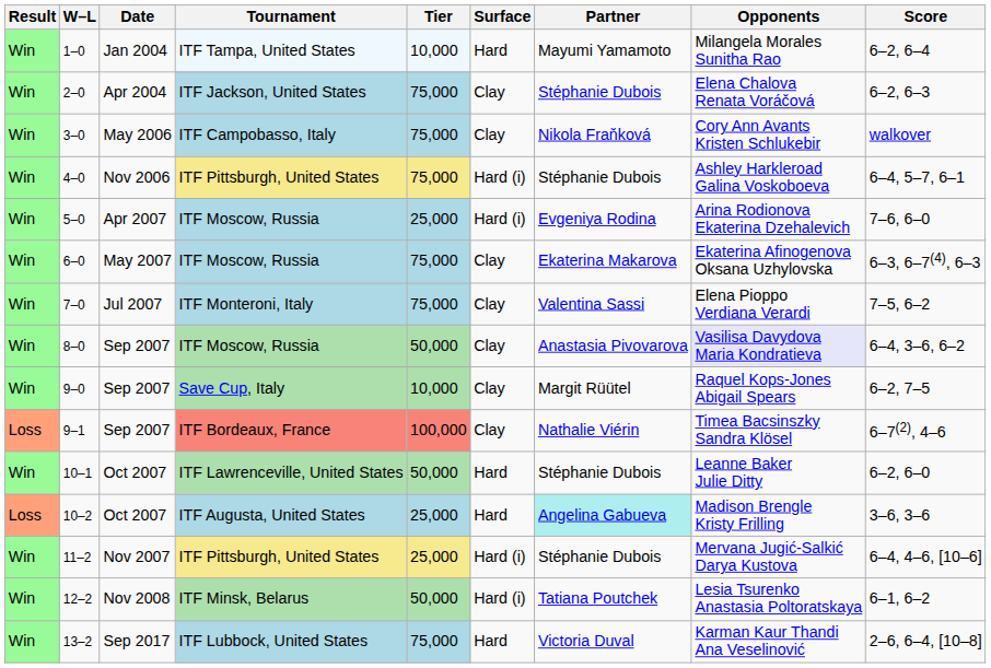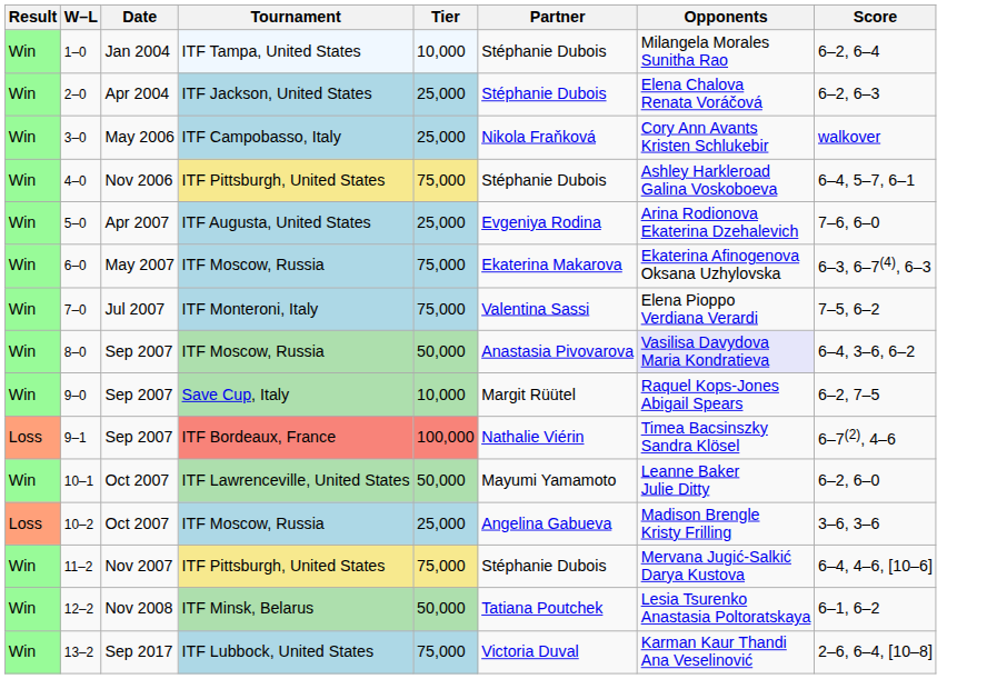- column: Surface | Hard | Clay | Clay | Hard (i) | Hard (i) | Clay | Clay | Clay | Clay | Clay | Hard | Hard | Hard (i) | Hard (i) | Hard
1–0 | Partner: Mayumi Yamamoto -> Stéphanie Dubois
2–0 | Tier: 75,000 -> 25,000
3–0 | Tier: 75,000 -> 25,000
5–0 | Tournament: ITF Moscow, Russia -> ITF Augusta, United States
10–1 | Partner: Stéphanie Dubois -> Mayumi Yamamoto
10–2 | Tournament: ITF Augusta, United States -> ITF Moscow, Russia
10–2 | Partner: paleturquoise background -> no background
11–2 | Tier: 25,000 -> 75,000
